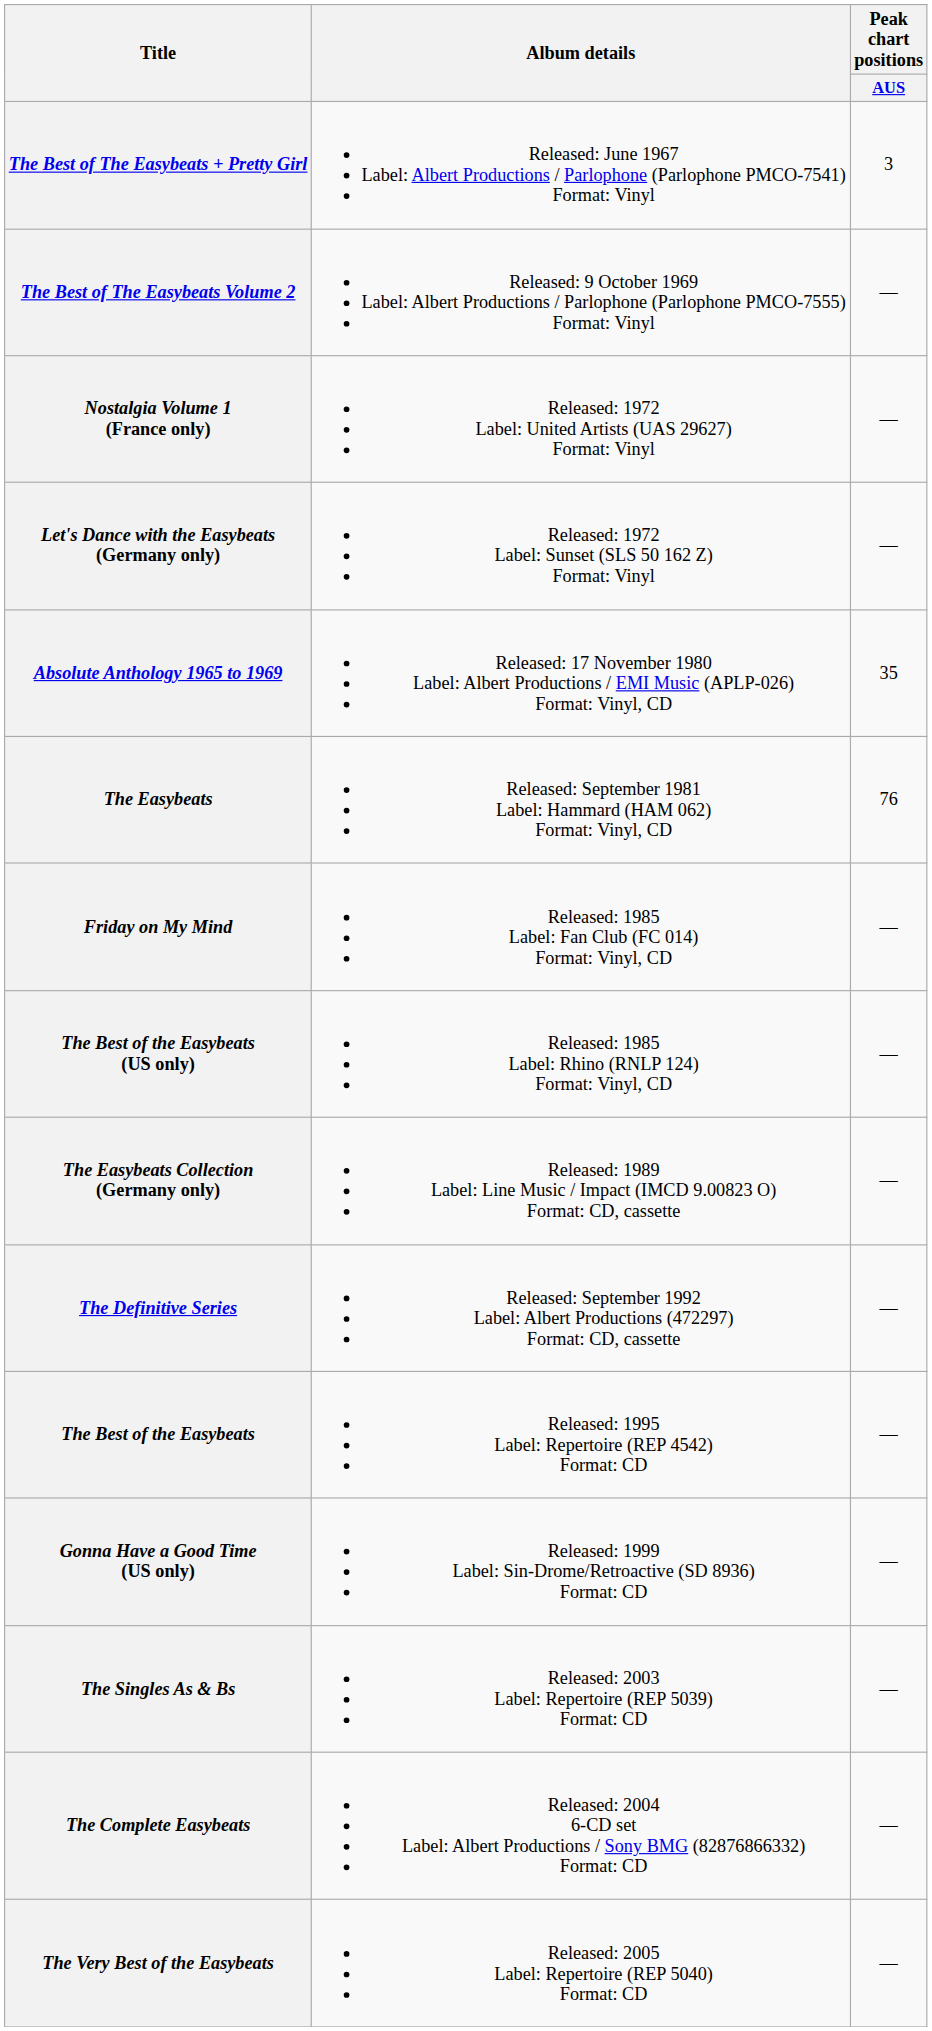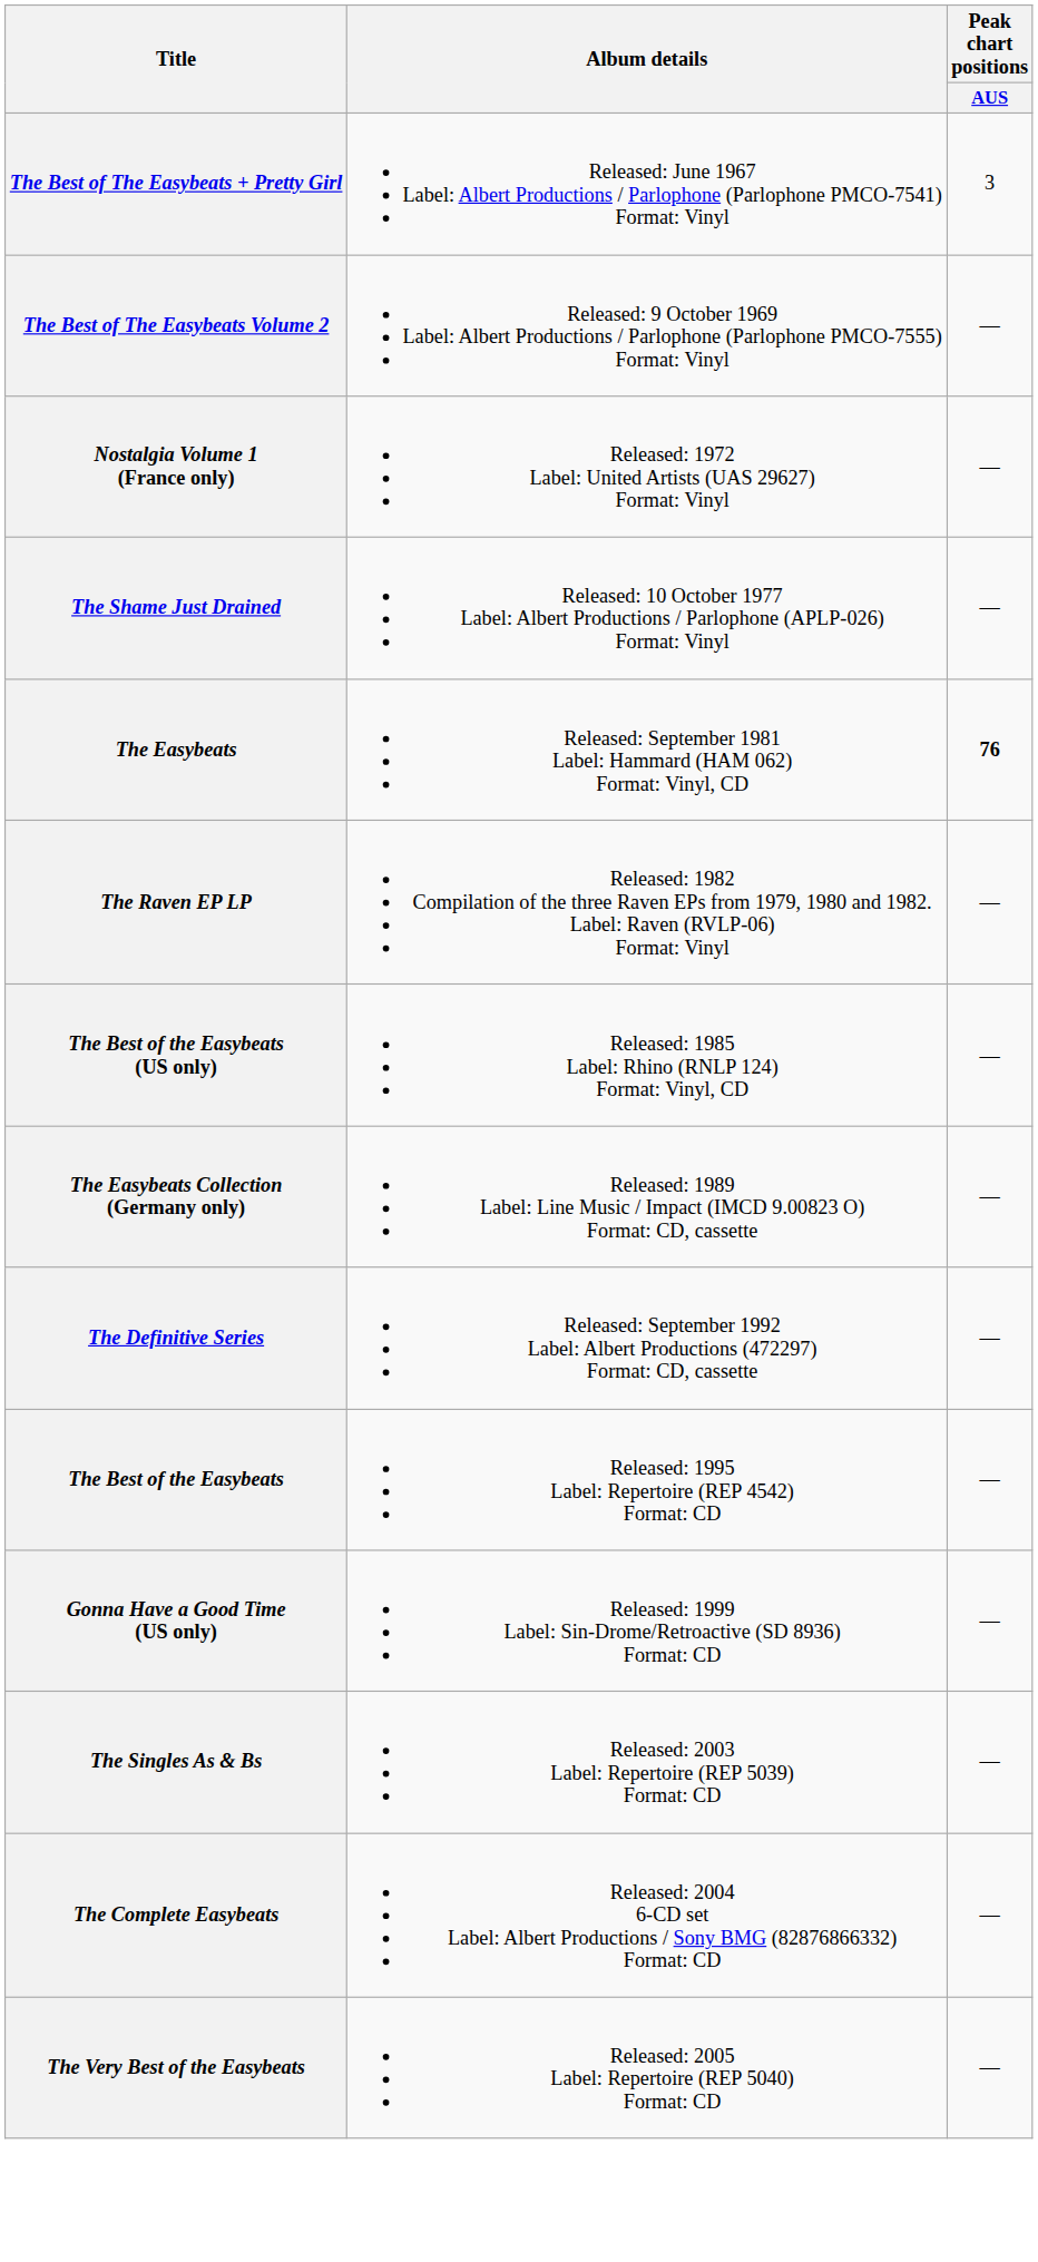- row: Let's Dance with the Easybeats (Germany only) | Released: 1972 Label: Sunset (SLS 50 162 Z) Format: Vinyl | —
+ row: The Shame Just Drained | Released: 10 October 1977 Label: Albert Productions / Parlophone (APLP-026) Format: Vinyl | —
- row: Absolute Anthology 1965 to 1969 | Released: 17 November 1980 Label: Albert Productions / EMI Music (APLP-026) Format: Vinyl, CD | 35
The Easybeats | Peak chart positions / AUS: normal -> bold
+ row: The Raven EP LP | Released: 1982 Compilation of the three Raven EPs from 1979, 1980 and 1982. Label: Raven (RVLP-06) Format: Vinyl | —
- row: Friday on My Mind | Released: 1985 Label: Fan Club (FC 014) Format: Vinyl, CD | —
